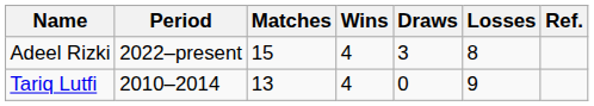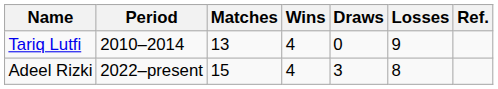rows swapped: Tariq Lutfi <-> Adeel Rizki
